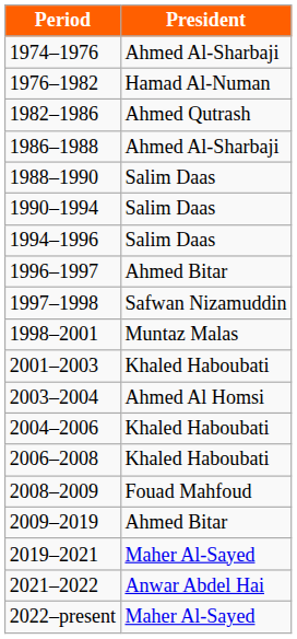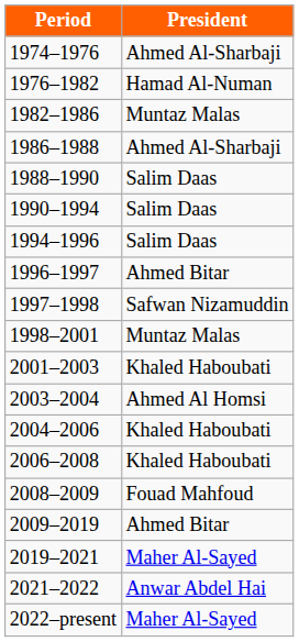1982–1986 | President: Ahmed Qutrash -> Muntaz Malas
